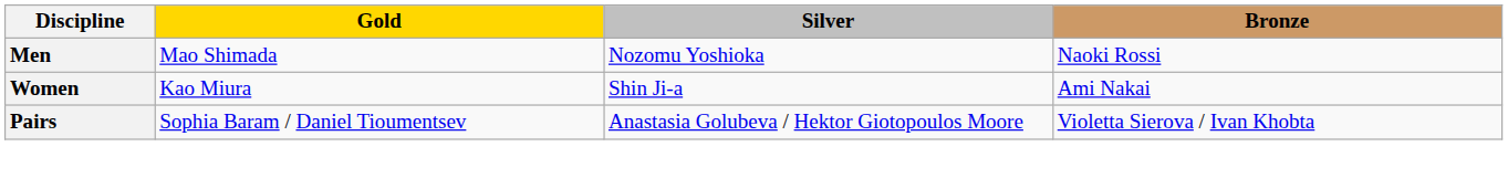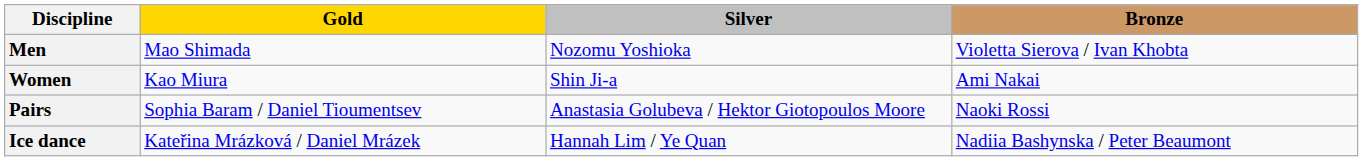Men | Bronze: Naoki Rossi -> Violetta Sierova / Ivan Khobta
Pairs | Bronze: Violetta Sierova / Ivan Khobta -> Naoki Rossi
+ row: Ice dance | Kateřina Mrázková / Daniel Mrázek | Hannah Lim / Ye Quan | Nadiia Bashynska / Peter Beaumont
